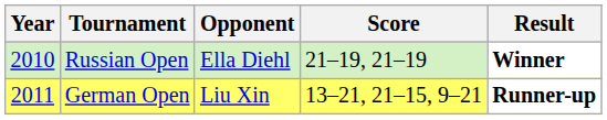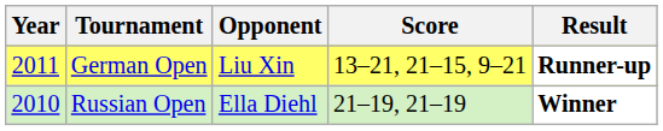rows swapped: Russian Open <-> German Open
